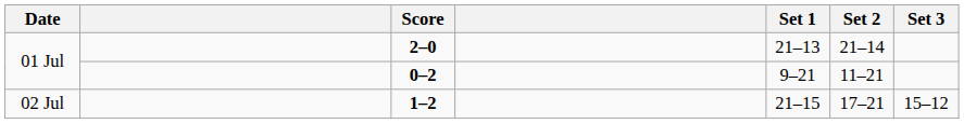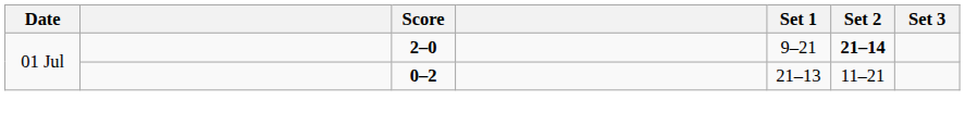2–0 | Set 1: 21–13 -> 9–21
2–0 | Set 2: normal -> bold
0–2 | Set 1: 9–21 -> 21–13
- row: 02 Jul | 1–2 | 21–15 | 17–21 | 15–12
